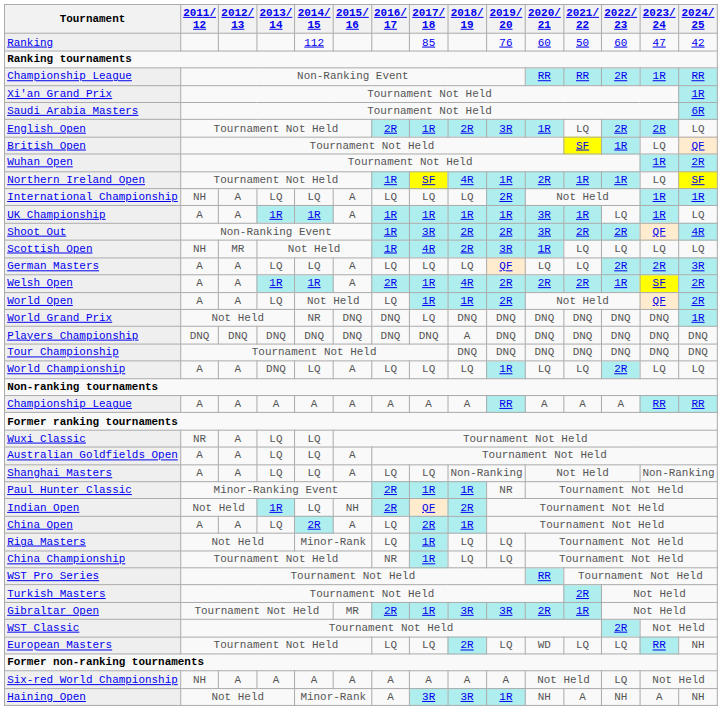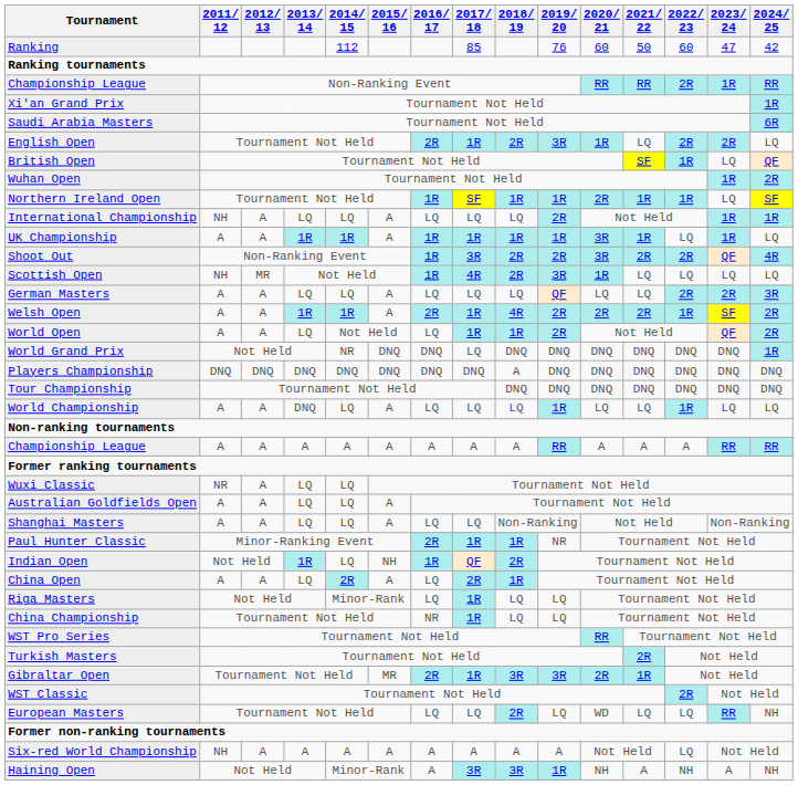Northern Ireland Open | 2018/ 19: 4R -> 1R
World Championship | 2022/ 23: 2R -> 1R
Indian Open | 2016/ 17: 2R -> 1R
